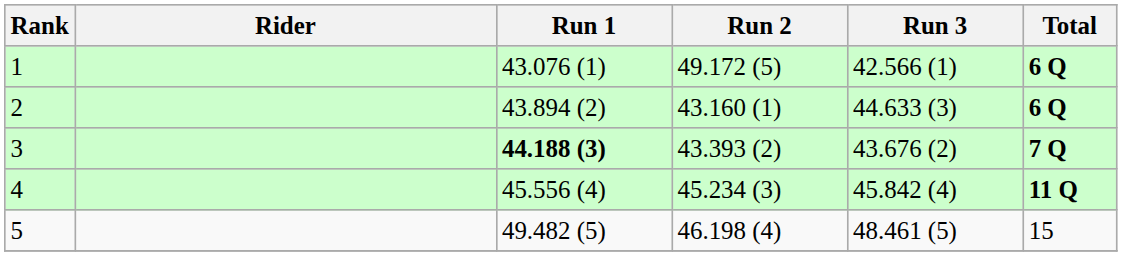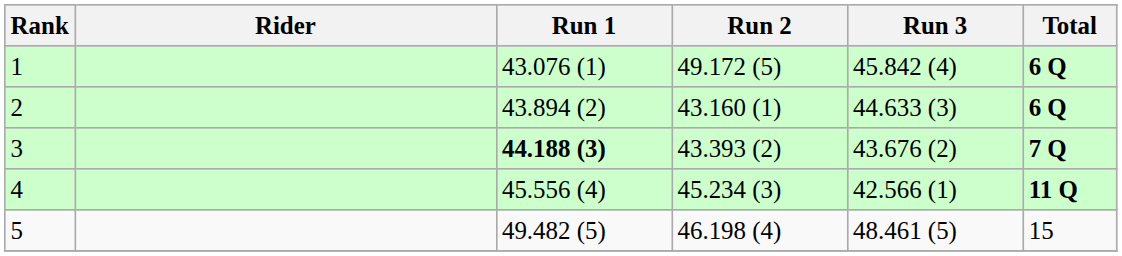1 | Run 3: 42.566 (1) -> 45.842 (4)
4 | Run 3: 45.842 (4) -> 42.566 (1)
